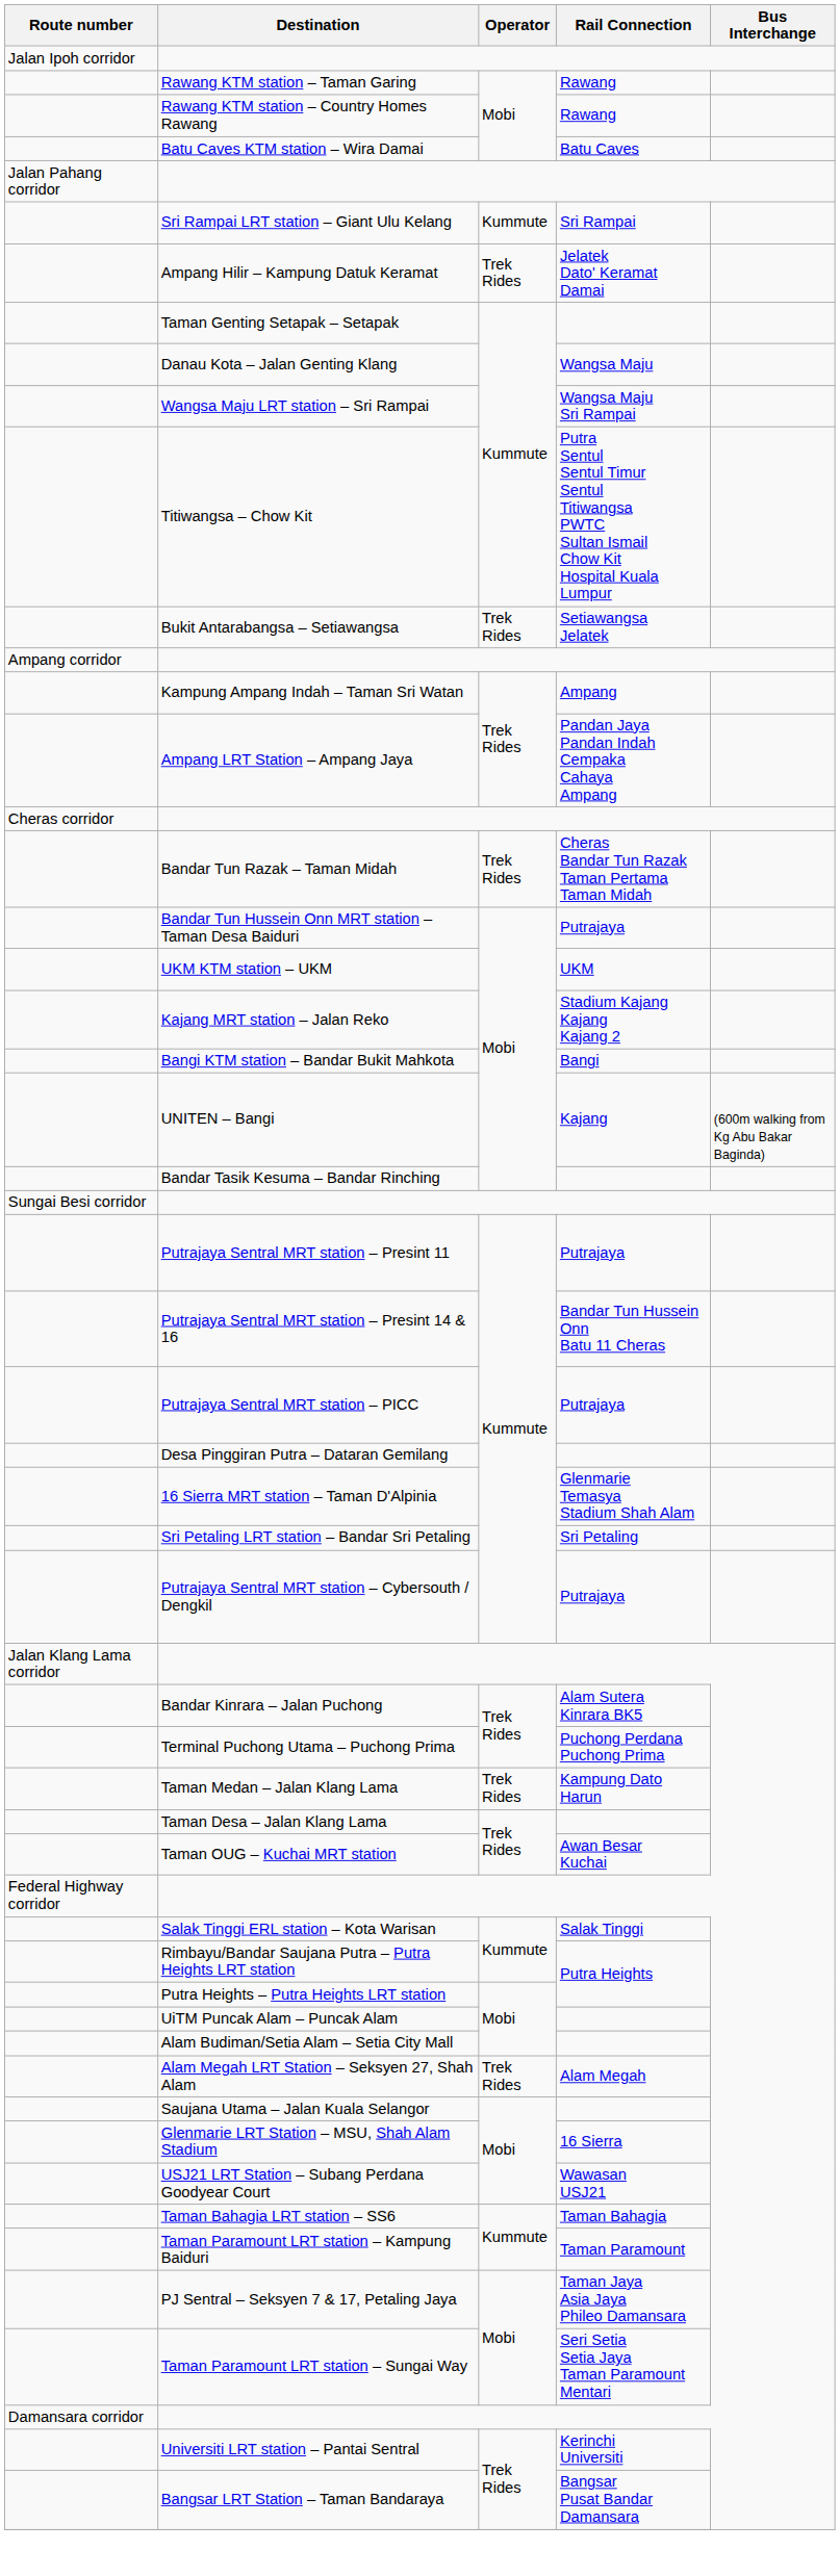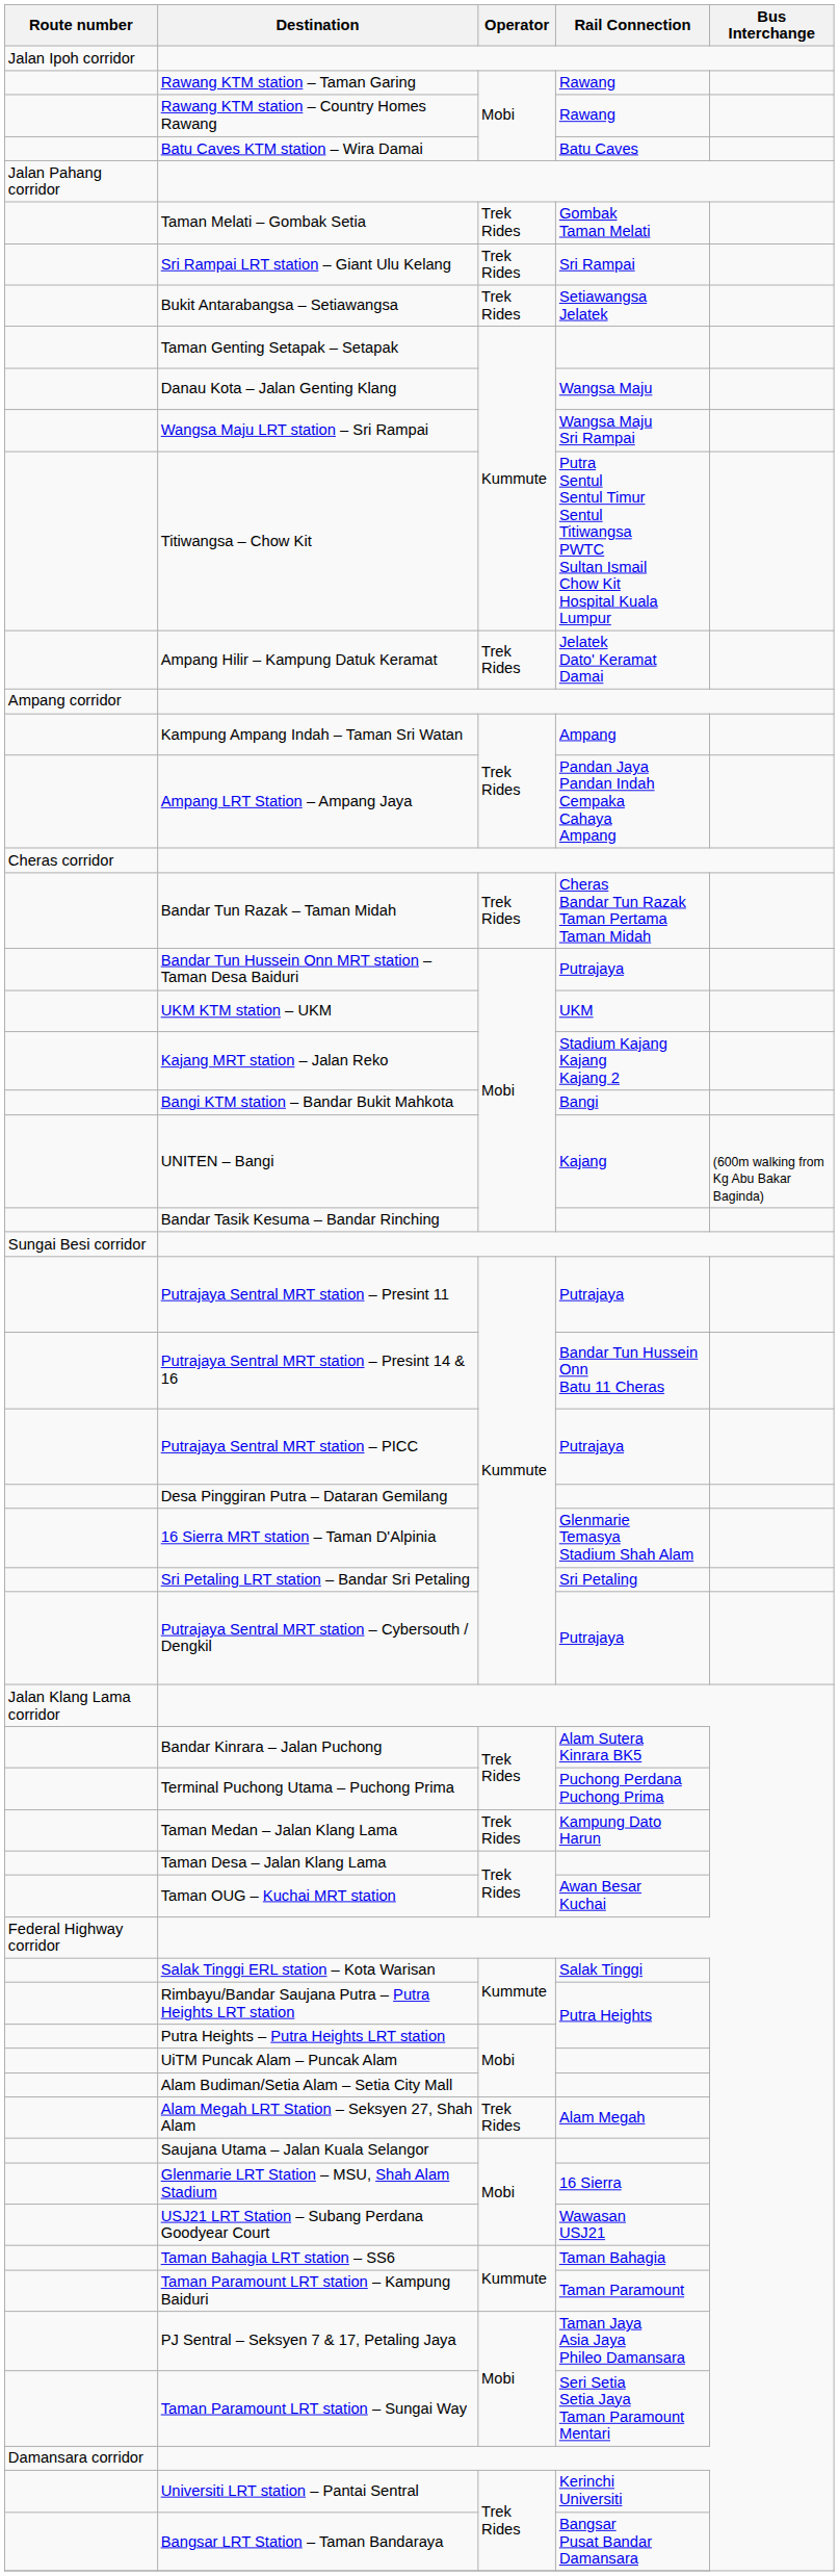+ row: Taman Melati – Gombak Setia | Trek Rides | Gombak Taman Melati
Sri Rampai LRT station – Giant Ulu Kelang | Operator: Kummute -> Trek Rides
rows swapped: Ampang Hilir – Kampung Datuk Keramat <-> Bukit Antarabangsa – Setiawangsa
